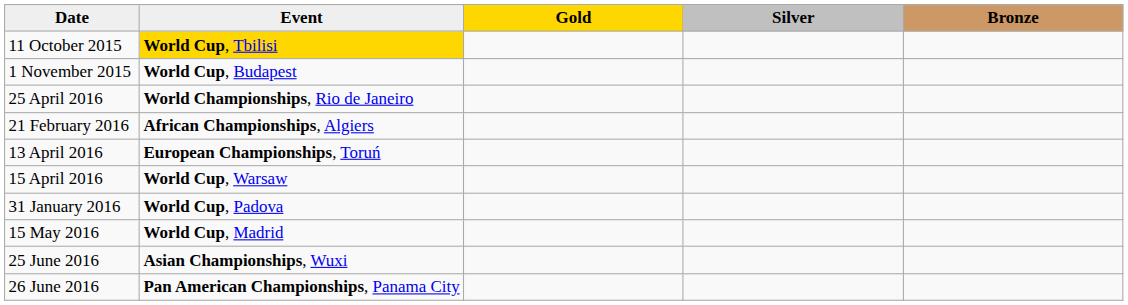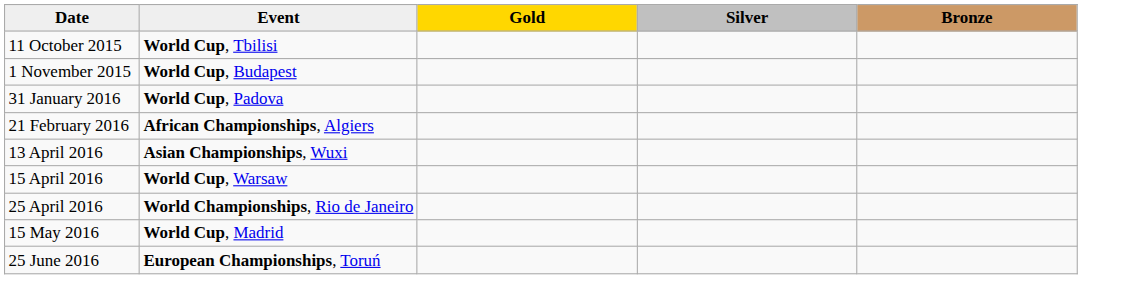11 October 2015 | Event: gold background -> no background
rows swapped: 31 January 2016 <-> 25 April 2016
13 April 2016 | Event: European Championships, Toruń -> Asian Championships, Wuxi
25 June 2016 | Event: Asian Championships, Wuxi -> European Championships, Toruń
- row: 26 June 2016 | Pan American Championships, Panama City
